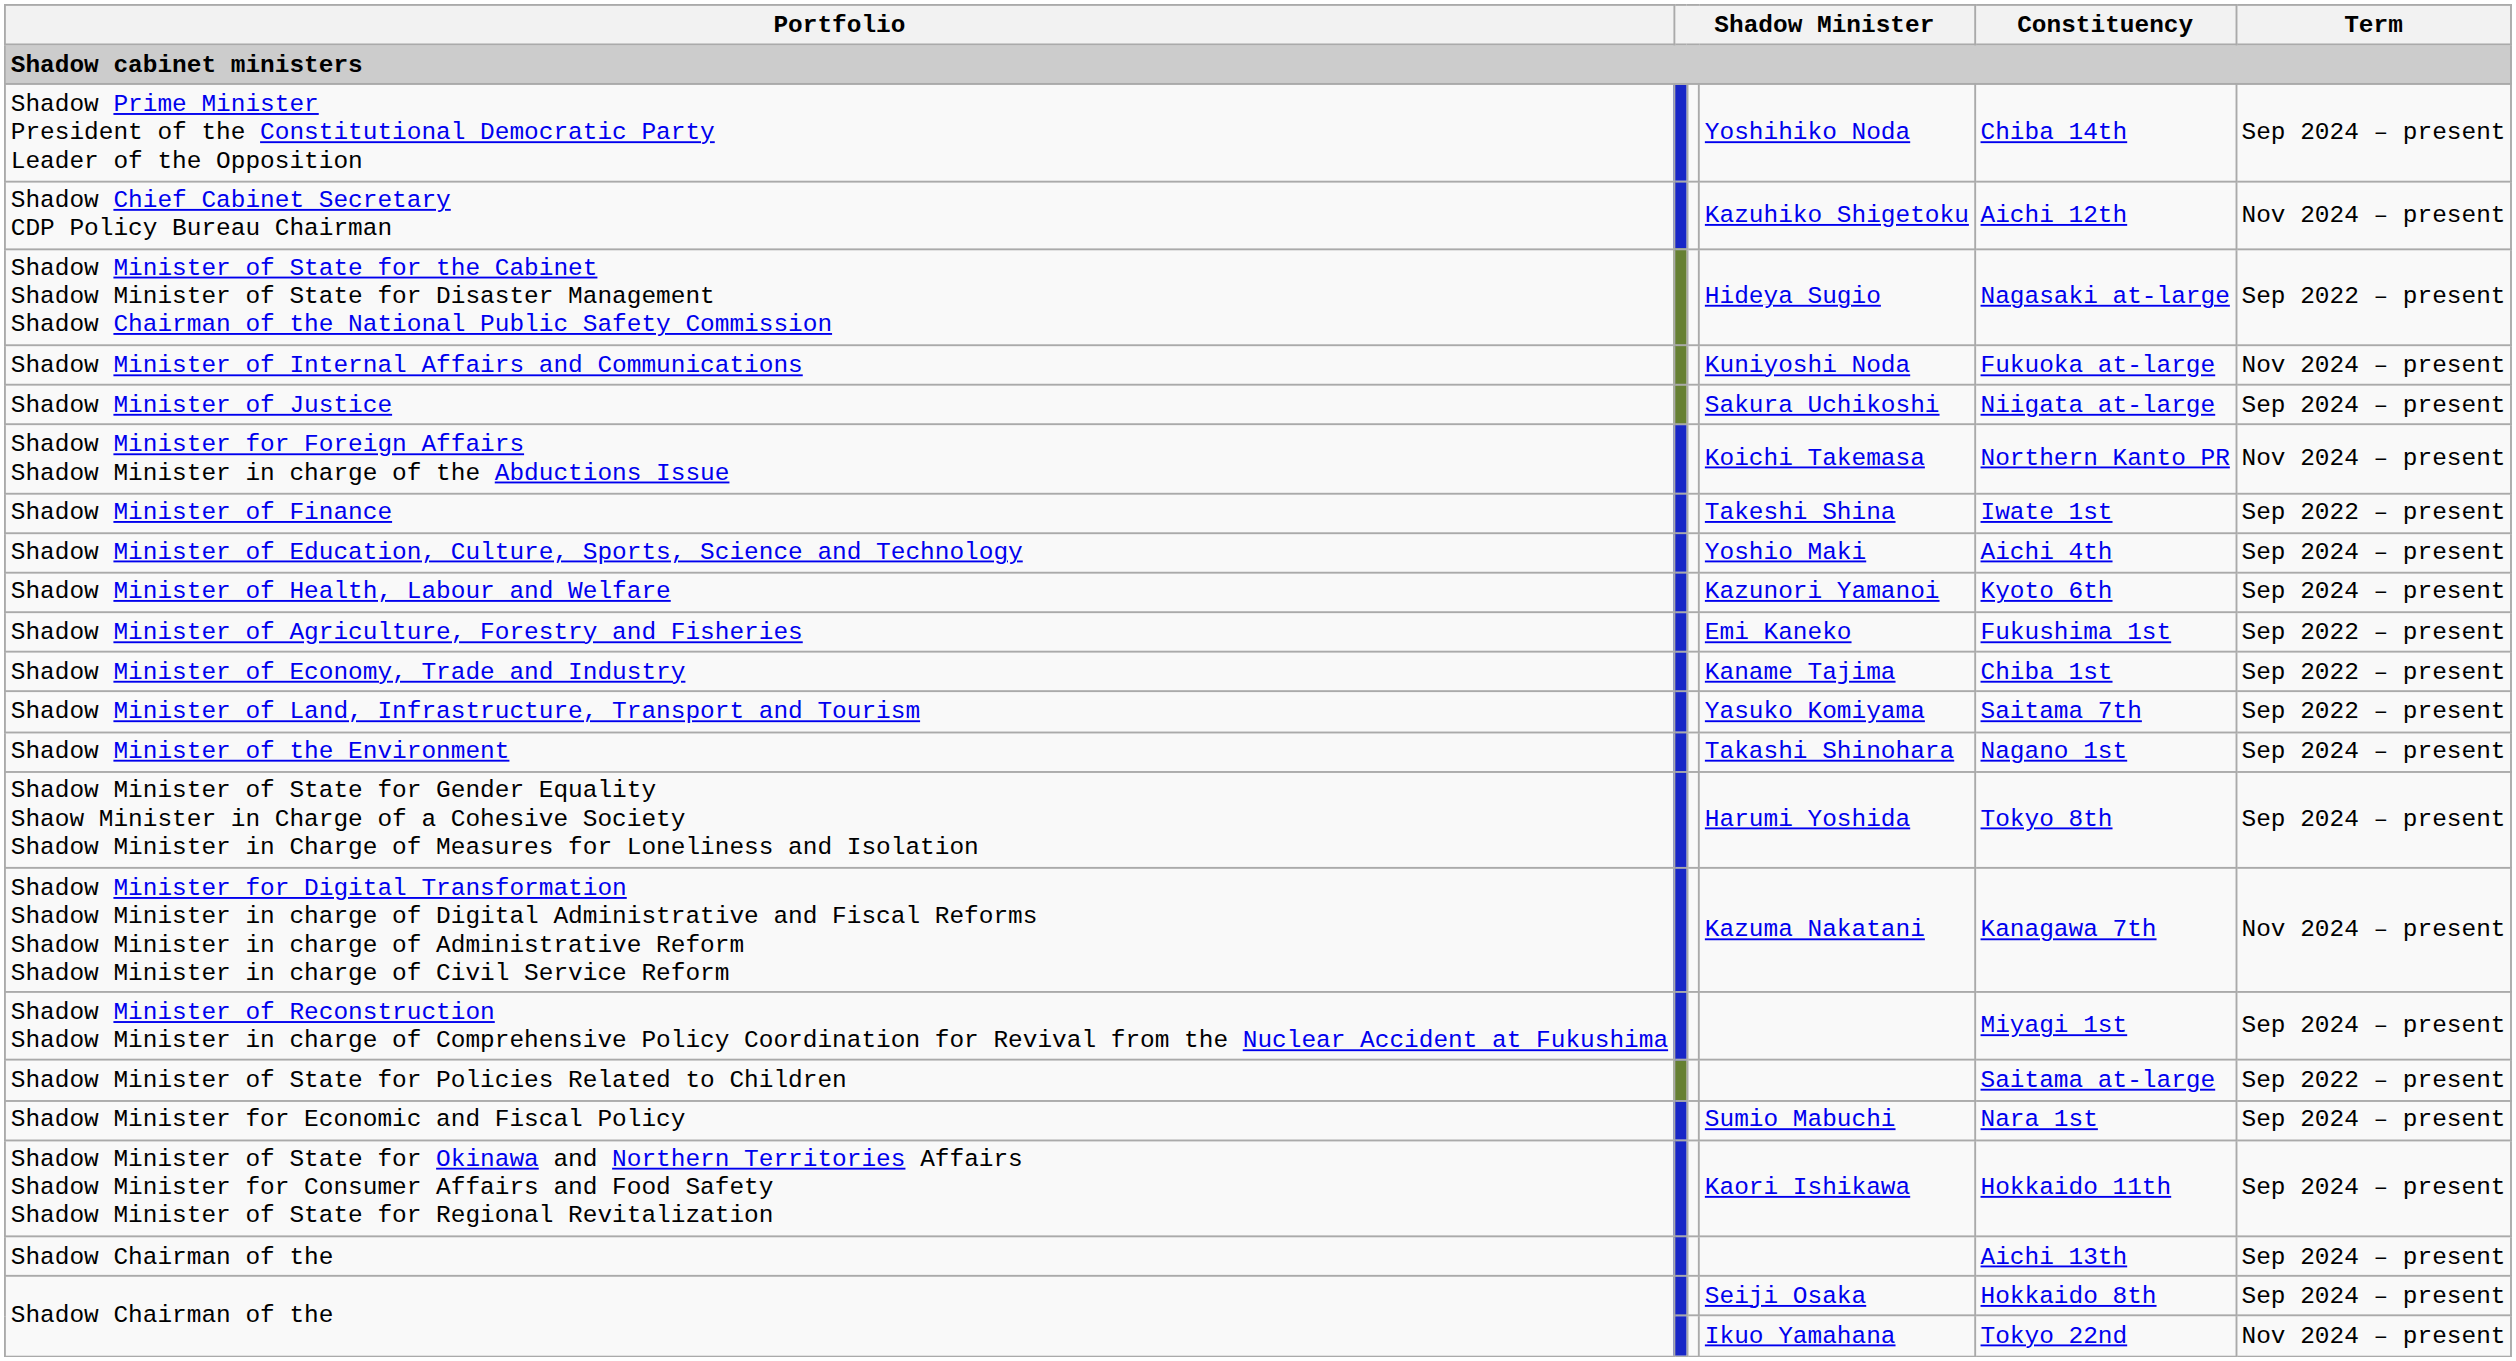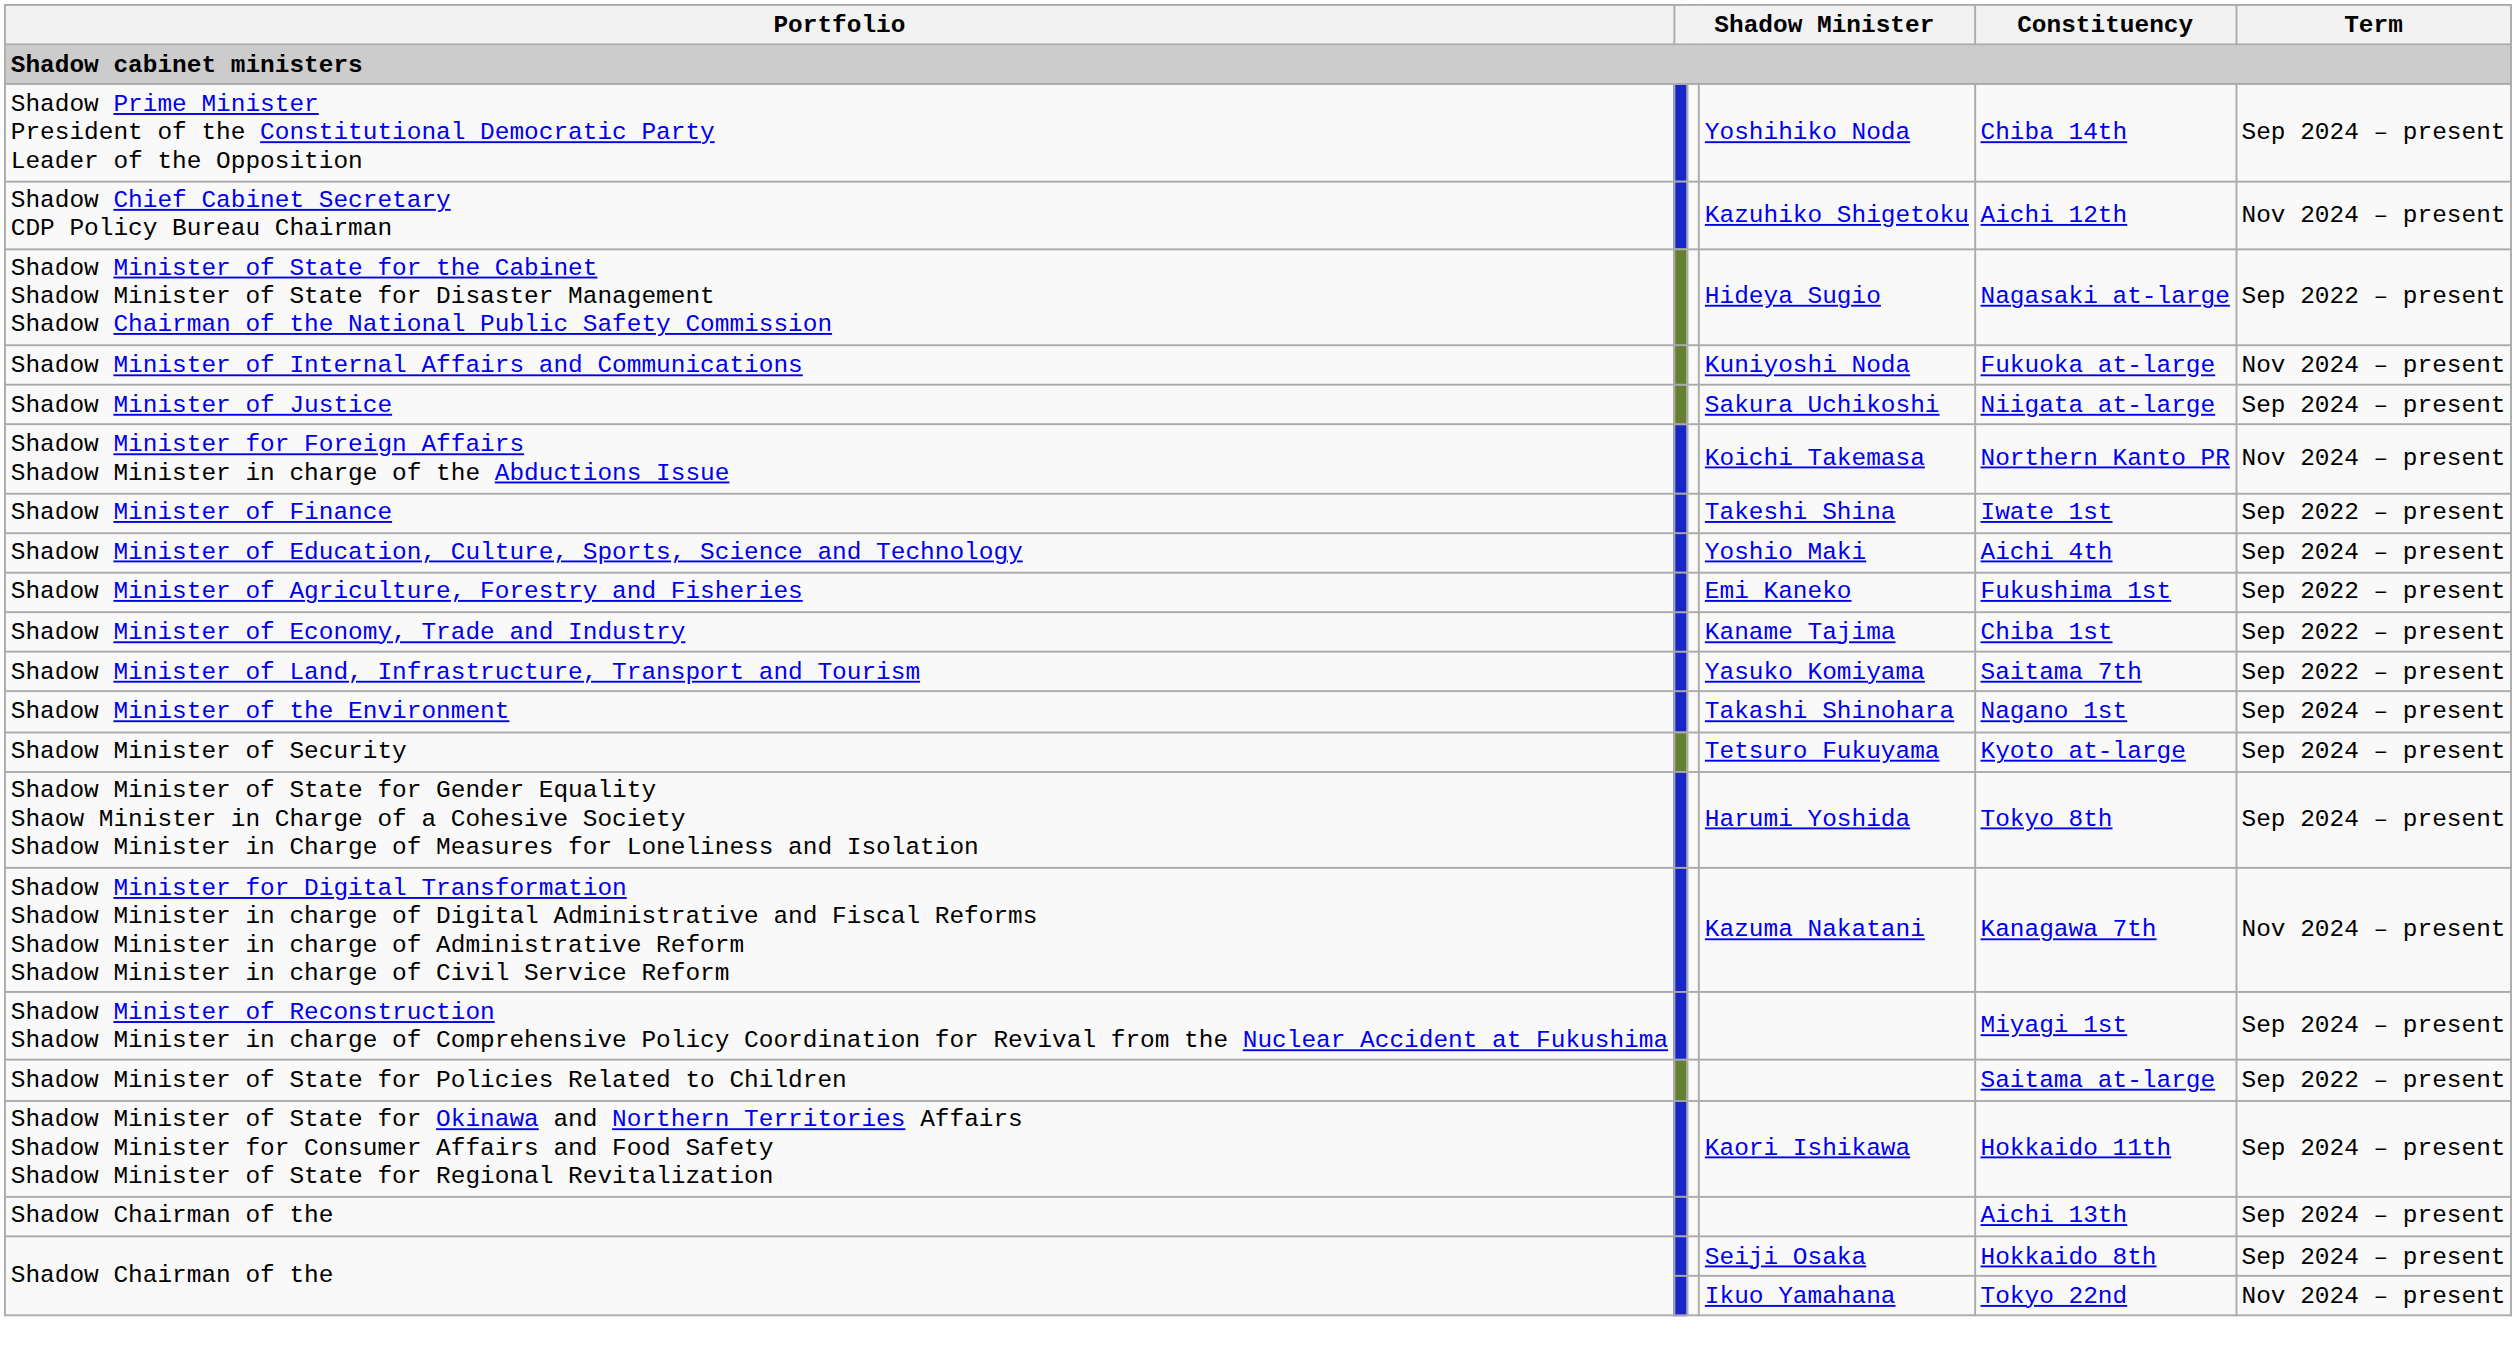- row: Shadow Minister of Health, Labour and Welfare | Kazunori Yamanoi | Kyoto 6th | Sep 2024 – present
+ row: Shadow Minister of Security | Tetsuro Fukuyama | Kyoto at-large | Sep 2024 – present
- row: Shadow Minister for Economic and Fiscal Policy | Sumio Mabuchi | Nara 1st | Sep 2024 – present
